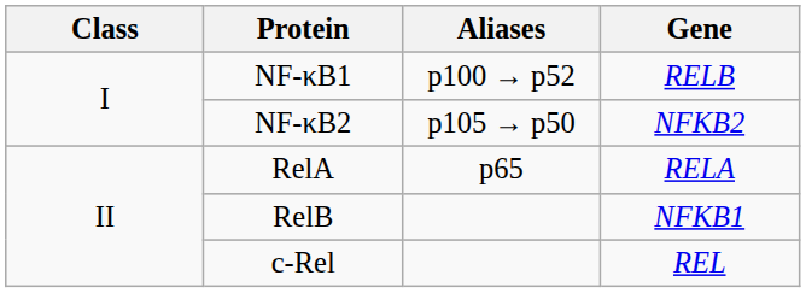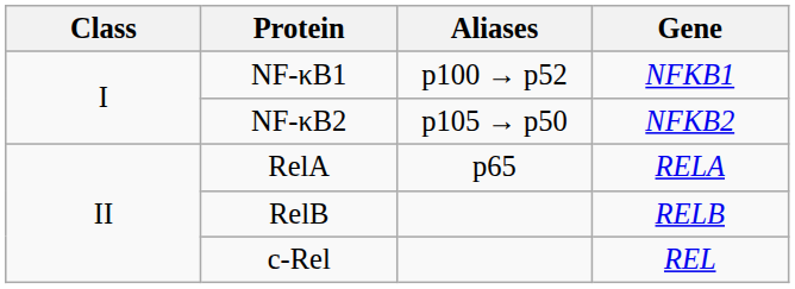NF-κB1 | Gene: RELB -> NFKB1
RelB | Gene: NFKB1 -> RELB
